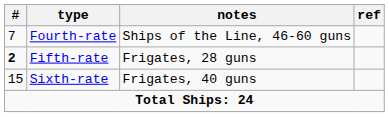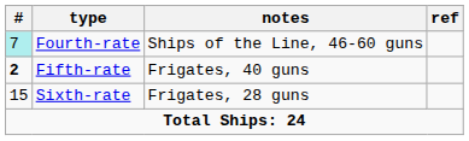Fourth-rate | #: no background -> paleturquoise background
Fifth-rate | notes: Frigates, 28 guns -> Frigates, 40 guns
Sixth-rate | notes: Frigates, 40 guns -> Frigates, 28 guns
